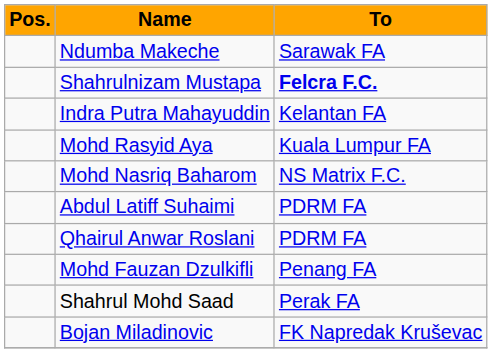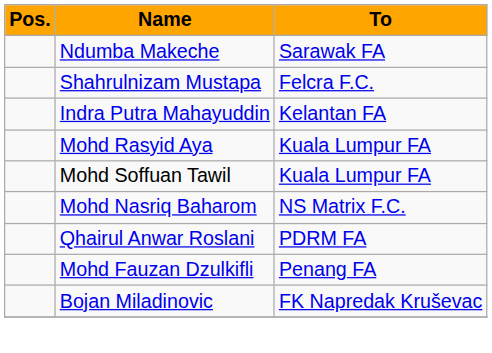Shahrulnizam Mustapa | To: bold -> normal
+ row: Mohd Soffuan Tawil | Kuala Lumpur FA
- row: Abdul Latiff Suhaimi | PDRM FA
- row: Shahrul Mohd Saad | Perak FA
